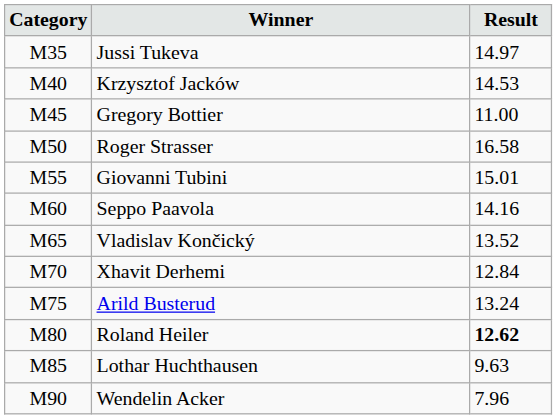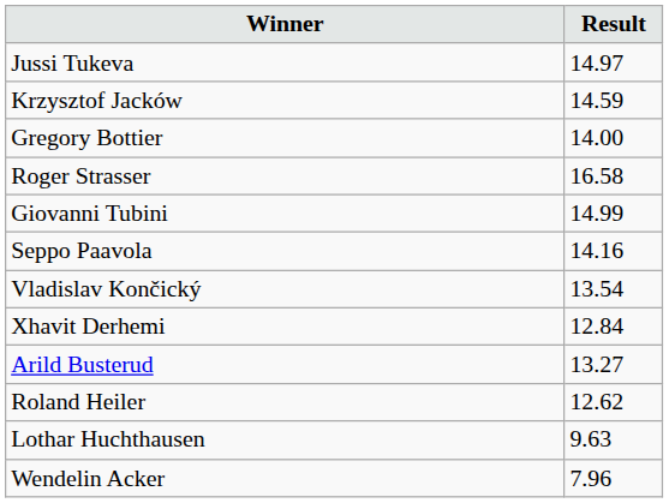- column: Category | M35 | M40 | M45 | M50 | M55 | M60 | M65 | M70 | M75 | M80 | M85 | M90
Krzysztof Jacków | Result: 14.53 -> 14.59
Gregory Bottier | Result: 11.00 -> 14.00
Giovanni Tubini | Result: 15.01 -> 14.99
Vladislav Končický | Result: 13.52 -> 13.54
Arild Busterud | Result: 13.24 -> 13.27
Roland Heiler | Result: bold -> normal
